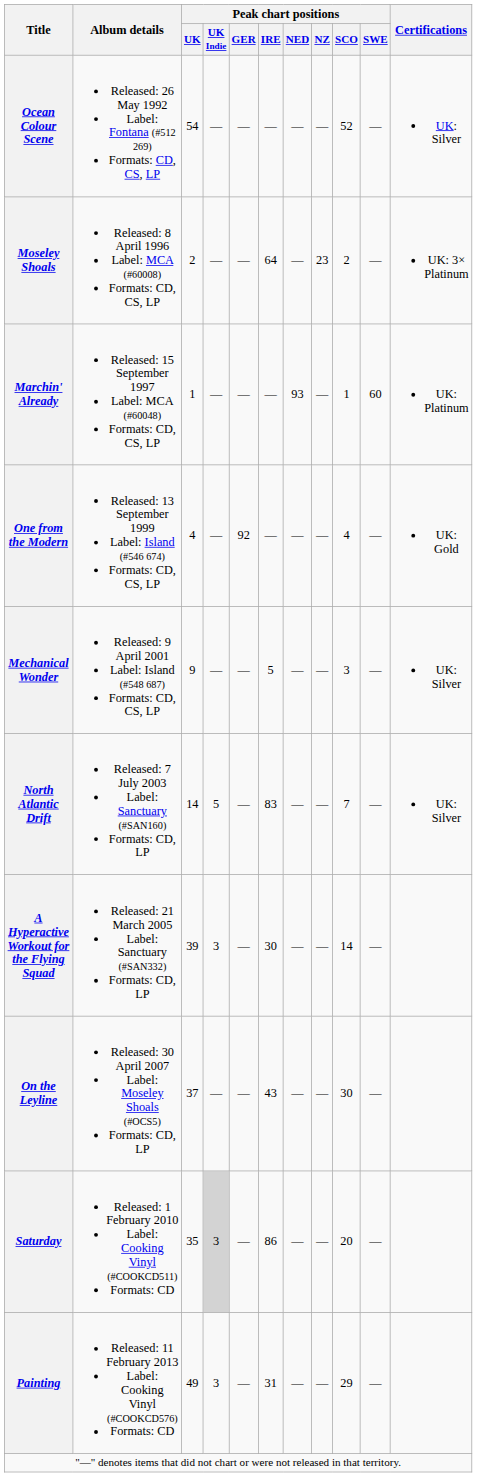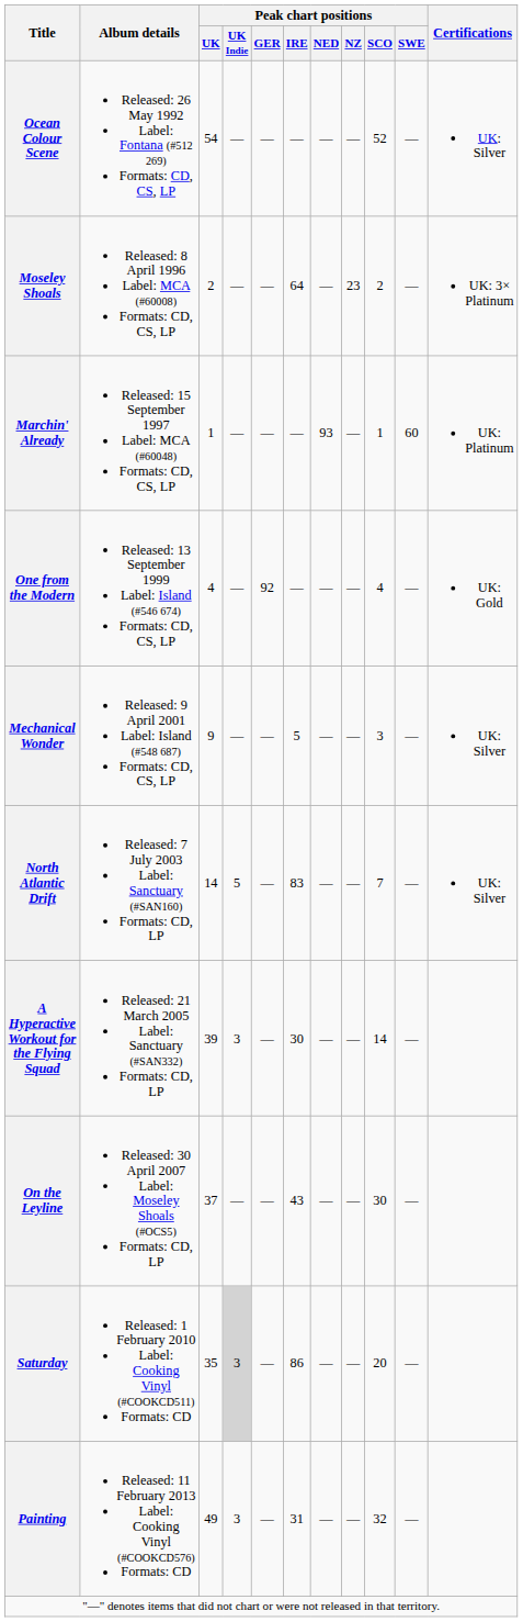Painting | Peak chart positions / SCO: 29 -> 32
